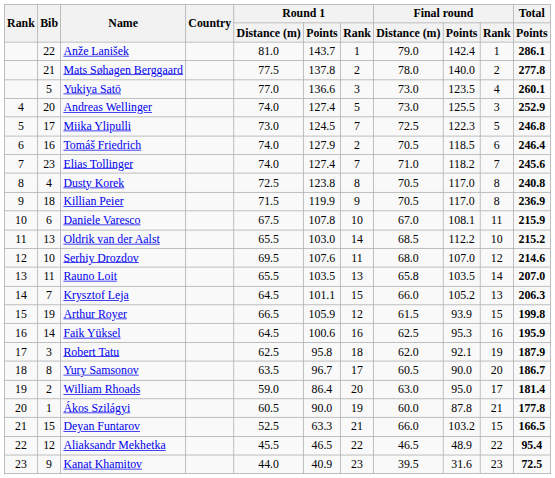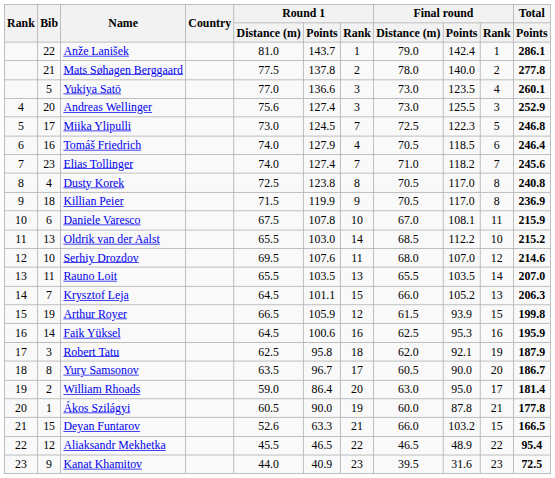Andreas Wellinger | Round 1 / Distance (m): 74.0 -> 75.6
Andreas Wellinger | Round 1 / Rank: 5 -> 3
Tomáš Friedrich | Round 1 / Rank: 2 -> 4
Rauno Loit | Final round / Distance (m): 65.8 -> 65.5
Deyan Funtarov | Round 1 / Distance (m): 52.5 -> 52.6
